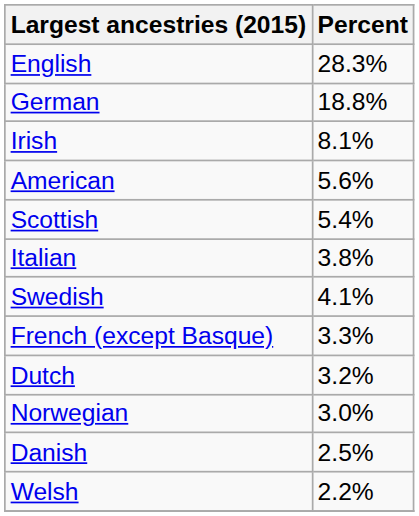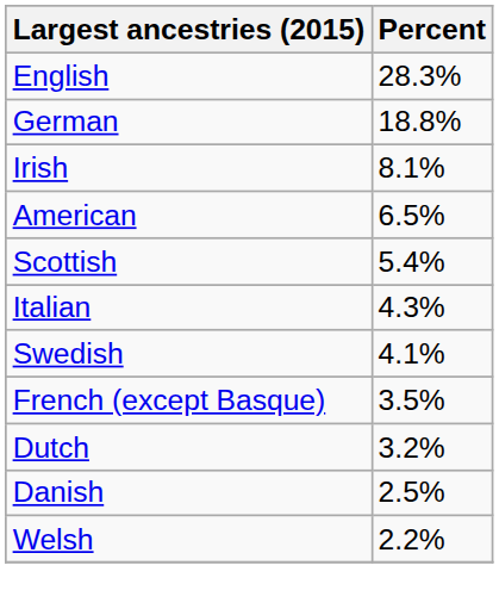American | Percent: 5.6% -> 6.5%
Italian | Percent: 3.8% -> 4.3%
French (except Basque) | Percent: 3.3% -> 3.5%
- row: Norwegian | 3.0%
